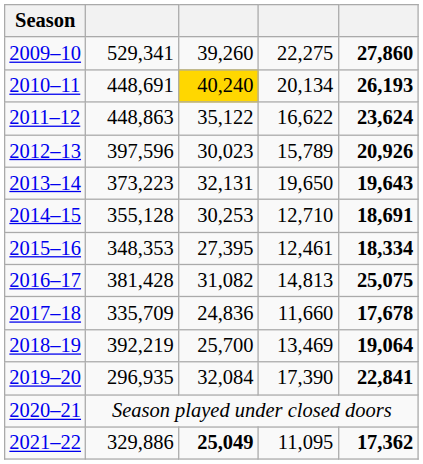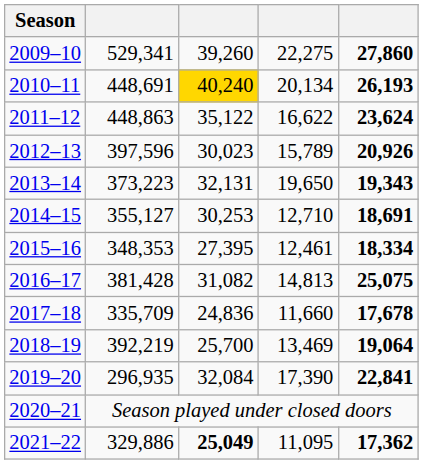2013–14 | column 5: 19,643 -> 19,343
2014–15 | column 2: 355,128 -> 355,127
